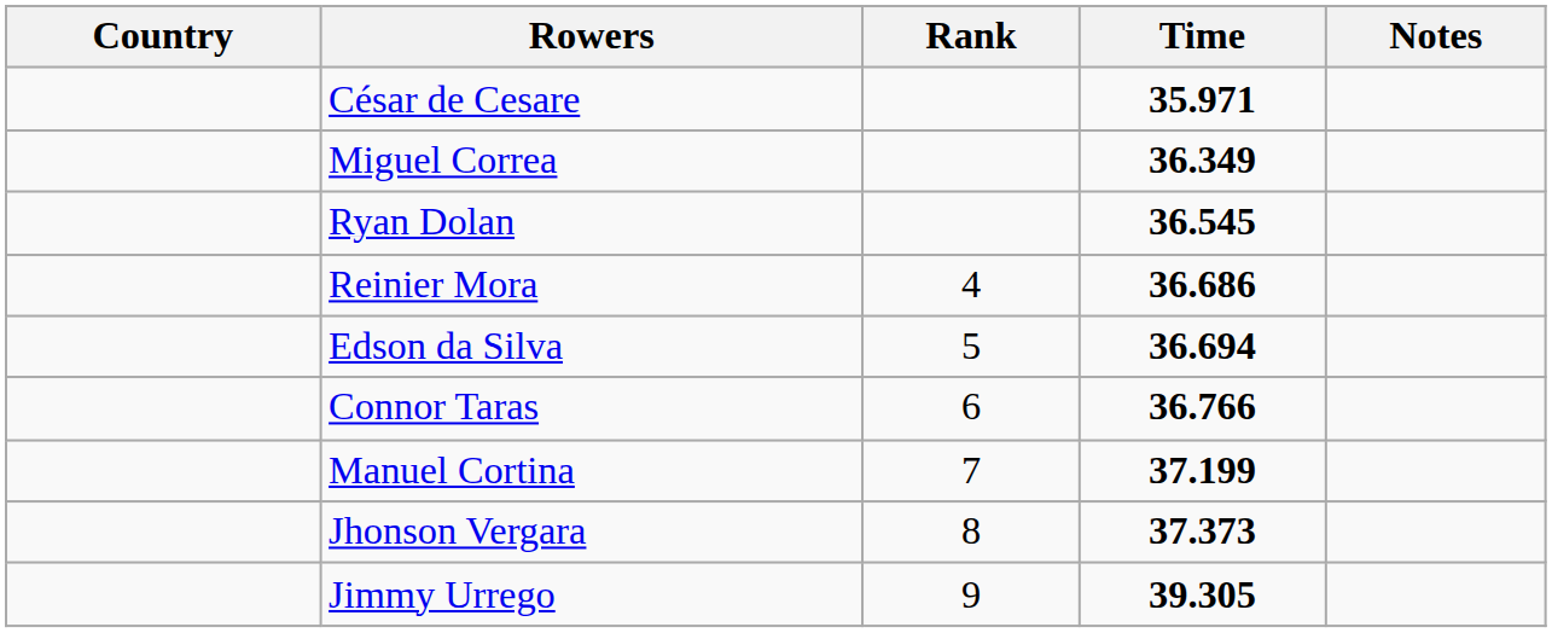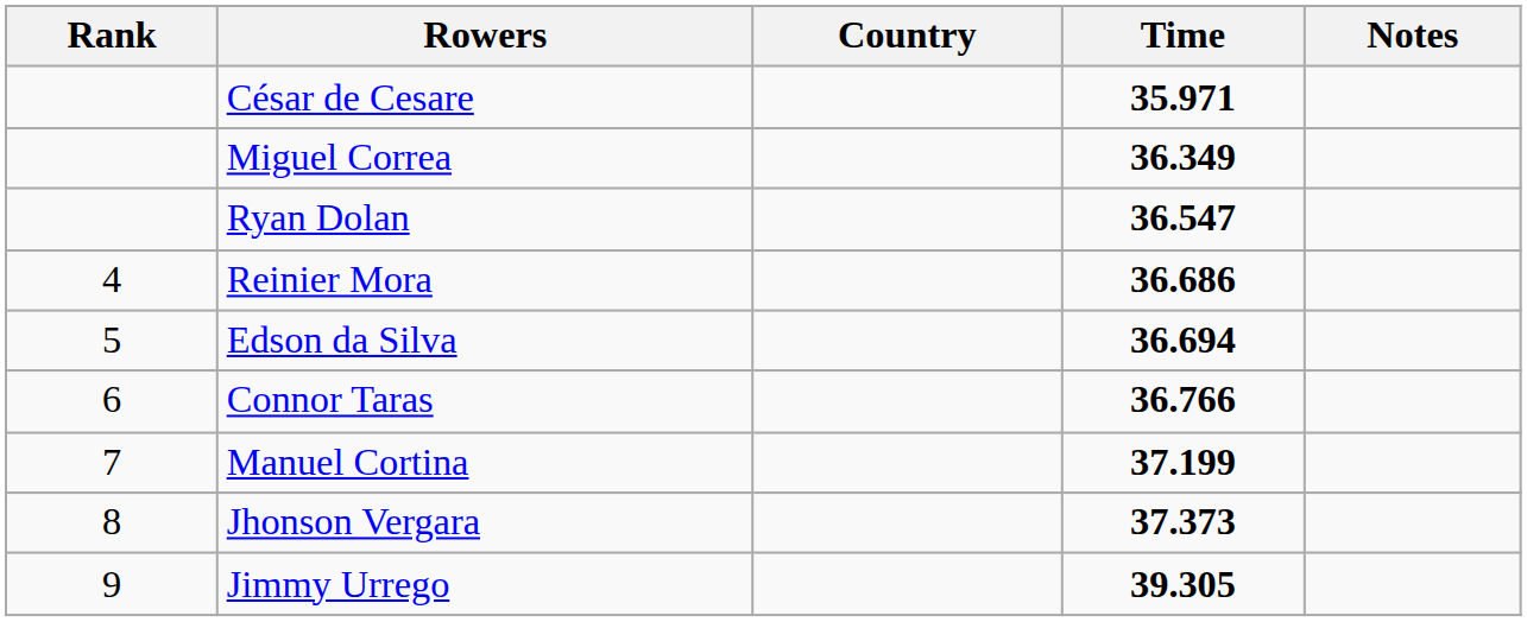columns swapped: Rank <-> Country
Ryan Dolan | Time: 36.545 -> 36.547
